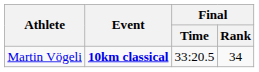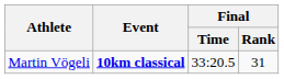Martin Vögeli | Final / Rank: 34 -> 31
